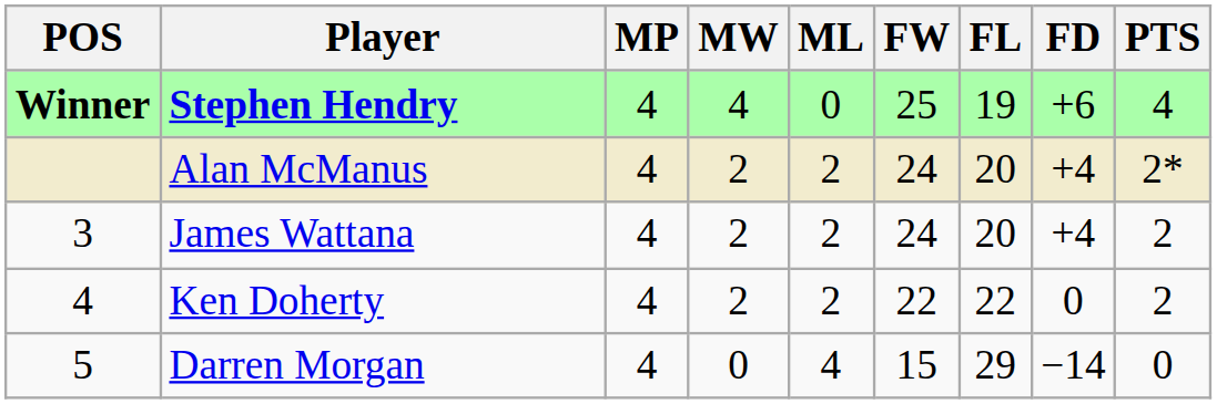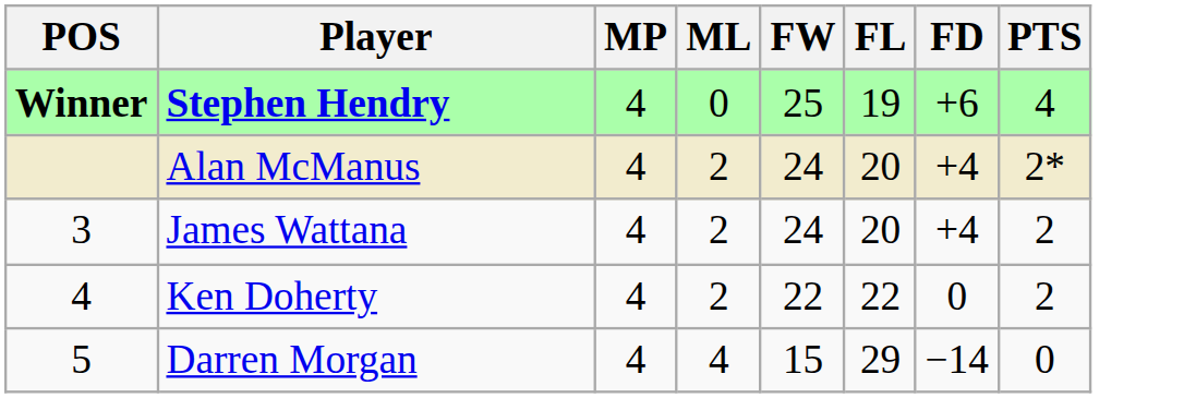- column: MW | 4 | 2 | 2 | 2 | 0
